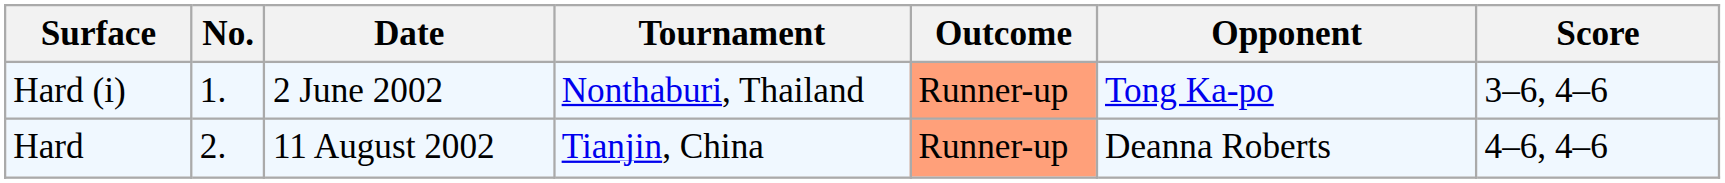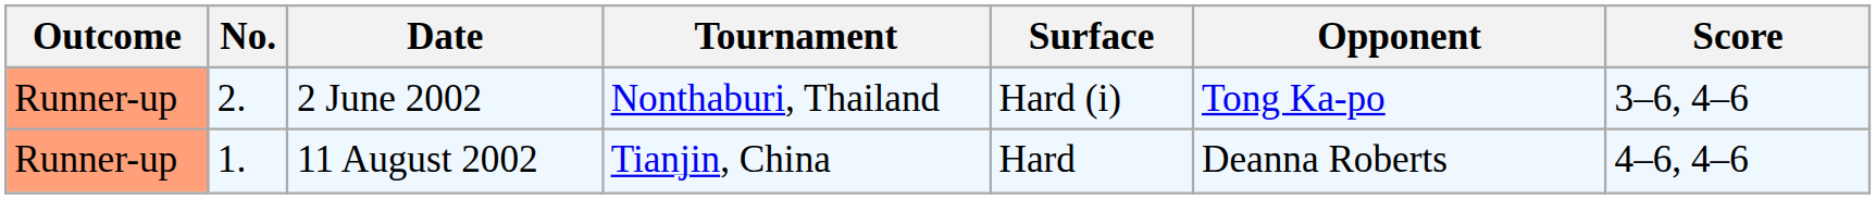columns swapped: Outcome <-> Surface
2 June 2002 | No.: 1. -> 2.
11 August 2002 | No.: 2. -> 1.
